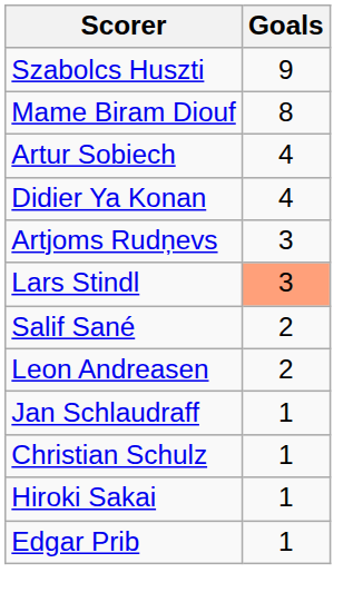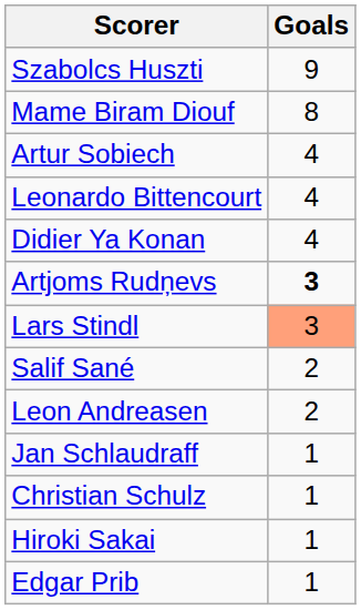+ row: Leonardo Bittencourt | 4
Artjoms Rudņevs | Goals: normal -> bold
